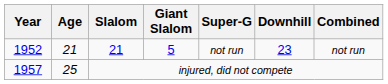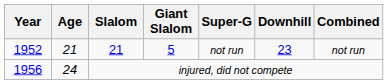injured, did not compete | Year: 1957 -> 1956
injured, did not compete | Age: 25 -> 24
